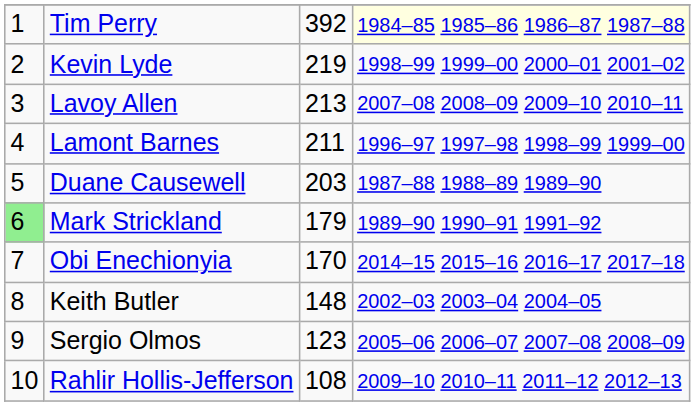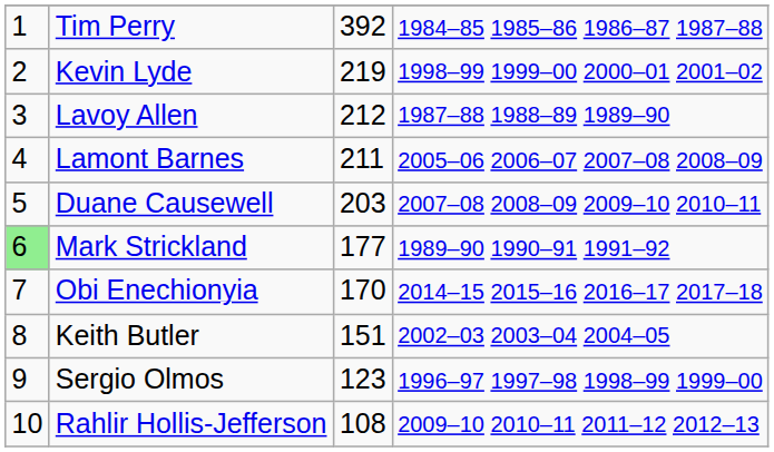Tim Perry | column 4: lightyellow background -> no background
Lavoy Allen | column 3: 213 -> 212
Lavoy Allen | column 4: 2007–08 2008–09 2009–10 2010–11 -> 1987–88 1988–89 1989–90
Lamont Barnes | column 4: 1996–97 1997–98 1998–99 1999–00 -> 2005–06 2006–07 2007–08 2008–09
Duane Causewell | column 4: 1987–88 1988–89 1989–90 -> 2007–08 2008–09 2009–10 2010–11
Mark Strickland | column 3: 179 -> 177
Keith Butler | column 3: 148 -> 151
Sergio Olmos | column 4: 2005–06 2006–07 2007–08 2008–09 -> 1996–97 1997–98 1998–99 1999–00
